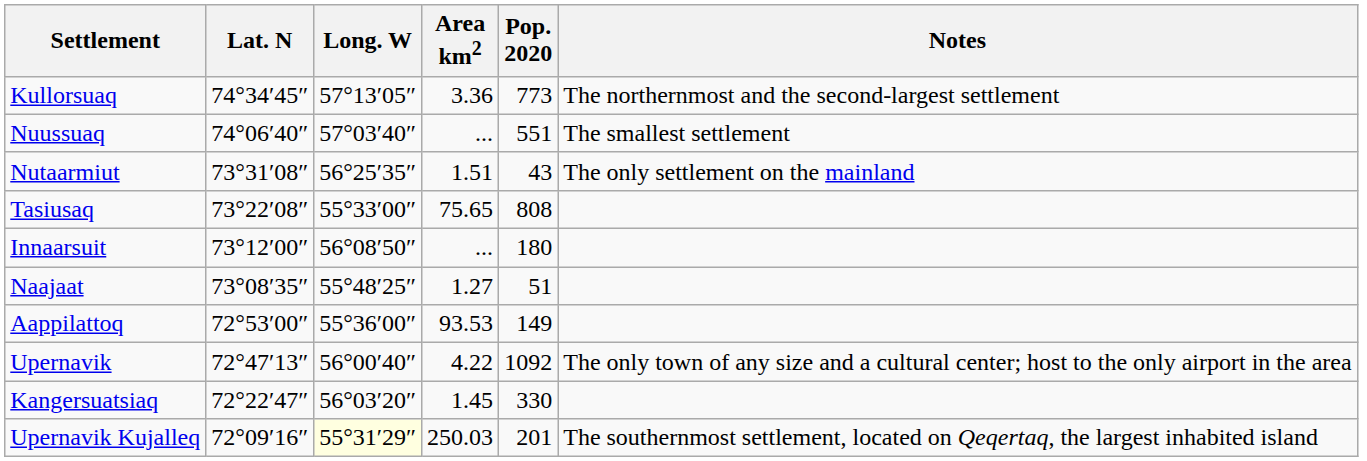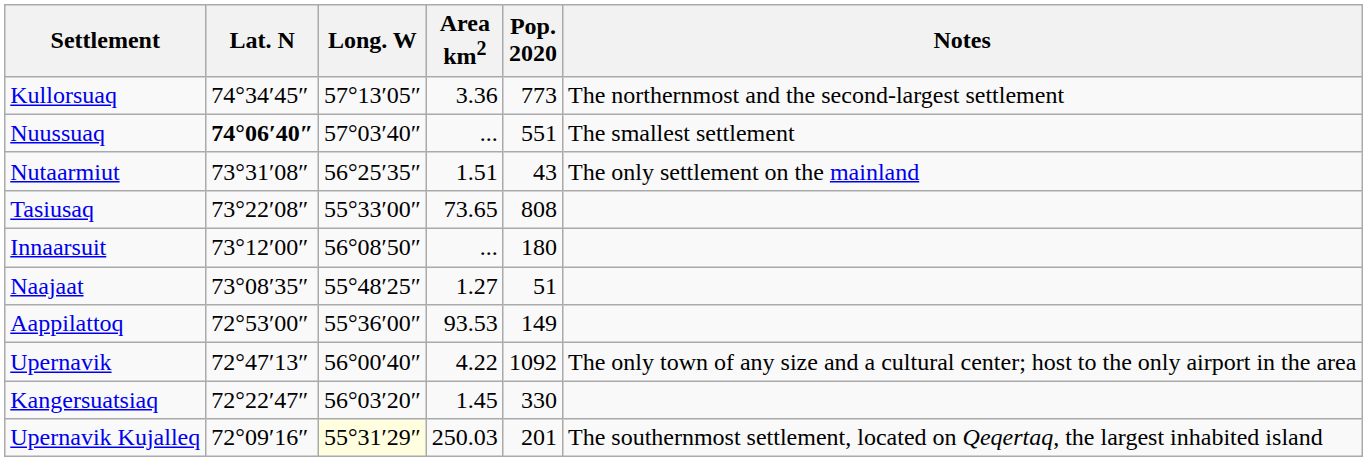Nuussuaq | Lat. N: normal -> bold
Tasiusaq | Area km2: 75.65 -> 73.65
